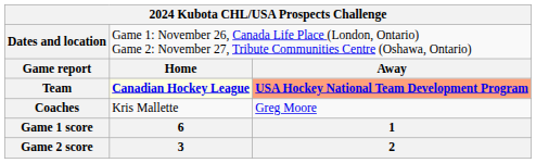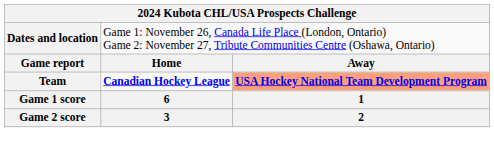Team | column 2: lightyellow background -> no background
- row: Coaches | Kris Mallette | Greg Moore
